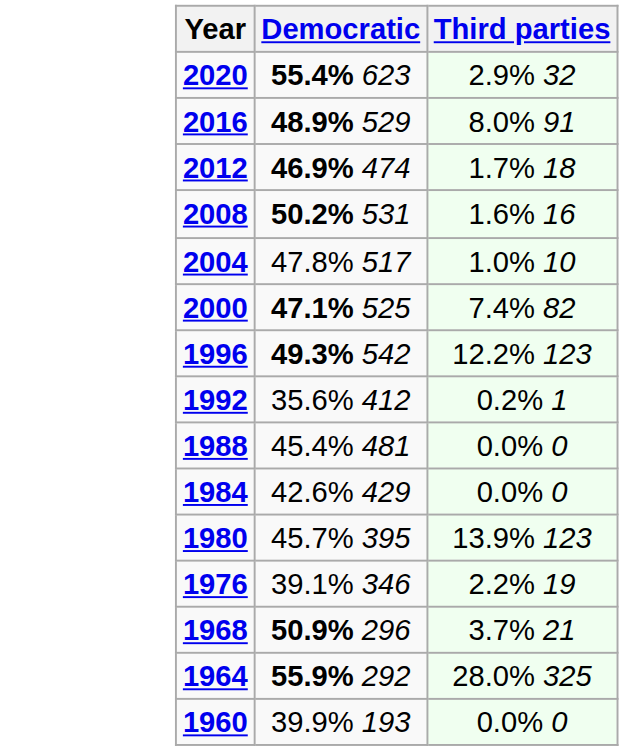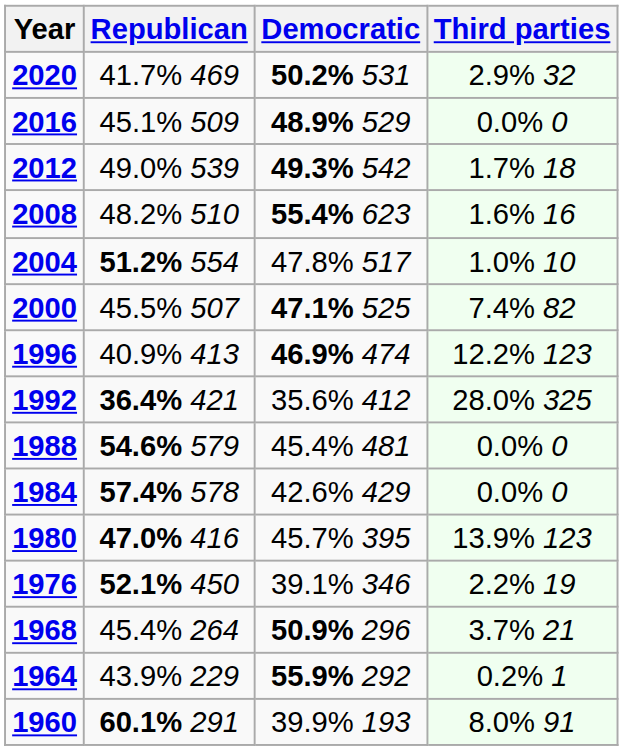+ column: Republican | 41.7% 469 | 45.1% 509 | 49.0% 539 | 48.2% 510 | 51.2% 554 | 45.5% 507 | 40.9% 413 | 36.4% 421 | 54.6% 579 | 57.4% 578 | 47.0% 416 | 52.1% 450 | 45.4% 264 | 43.9% 229 | 60.1% 291
2020 | Democratic: 55.4% 623 -> 50.2% 531
2016 | Third parties: 8.0% 91 -> 0.0% 0
2012 | Democratic: 46.9% 474 -> 49.3% 542
2008 | Democratic: 50.2% 531 -> 55.4% 623
1996 | Democratic: 49.3% 542 -> 46.9% 474
1992 | Third parties: 0.2% 1 -> 28.0% 325
1964 | Third parties: 28.0% 325 -> 0.2% 1
1960 | Third parties: 0.0% 0 -> 8.0% 91
